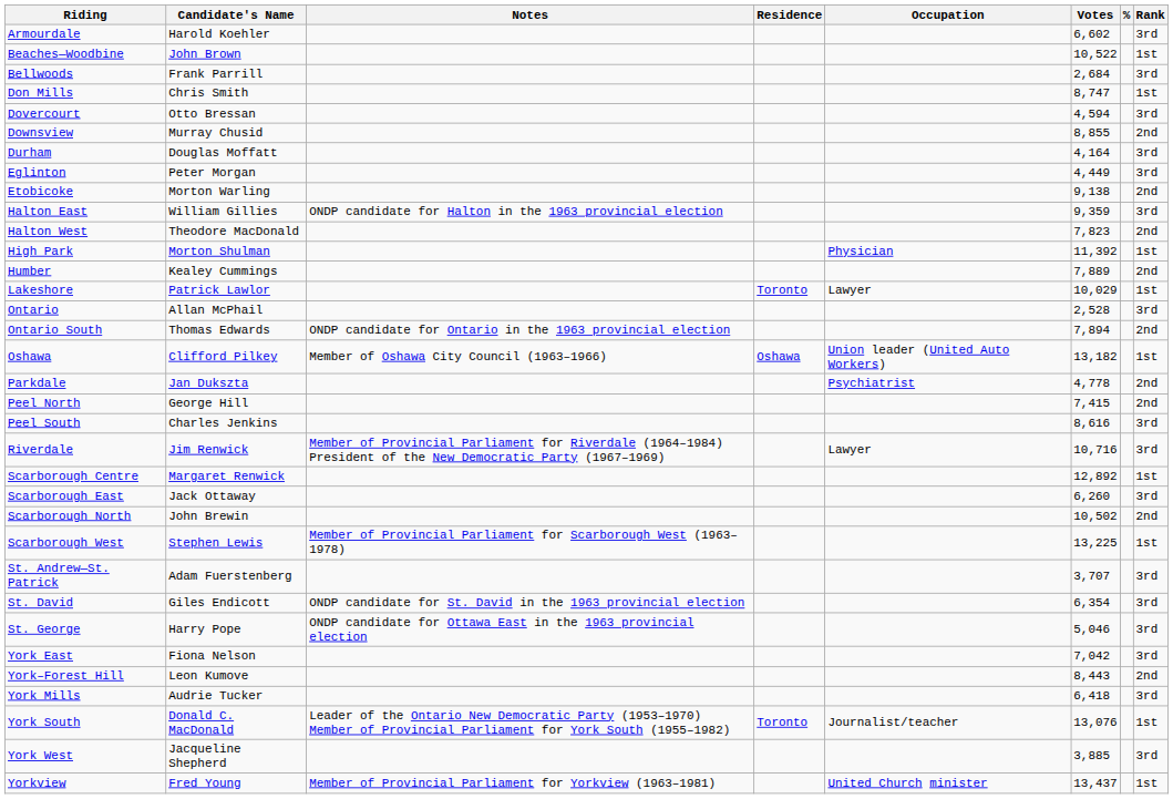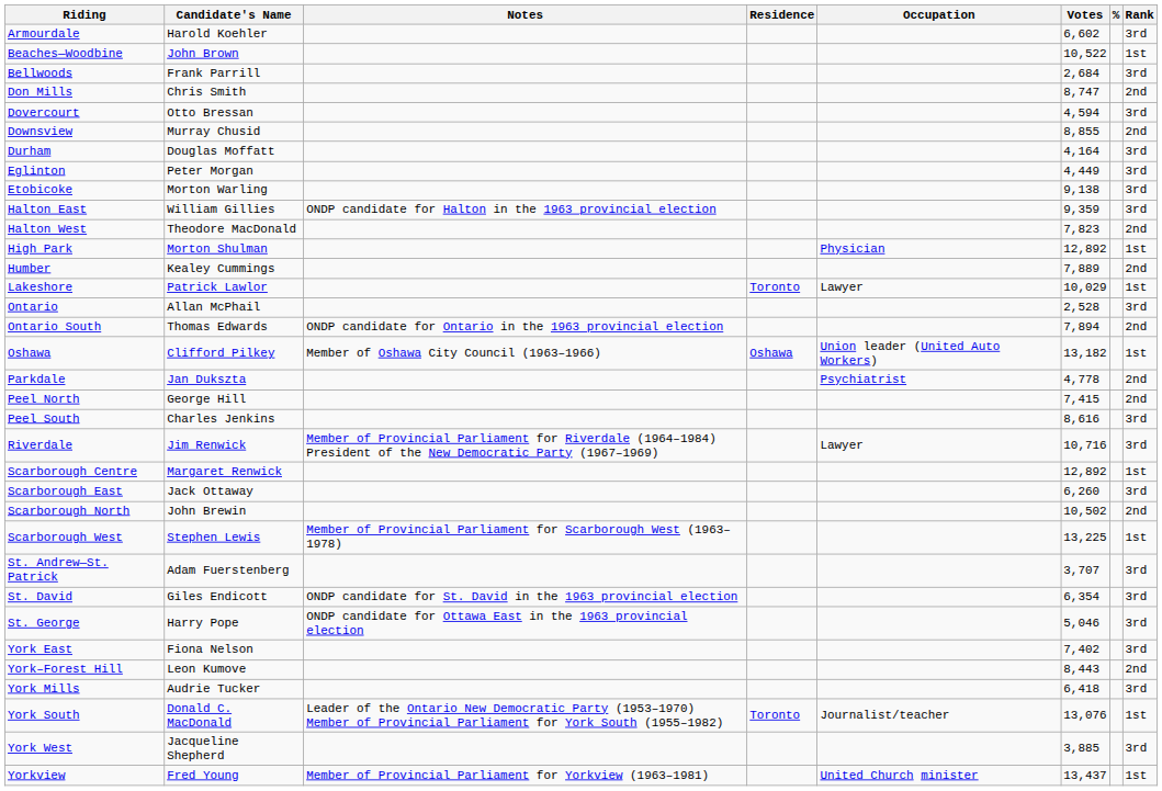Don Mills | Rank: 1st -> 2nd
Etobicoke | Rank: 2nd -> 3rd
High Park | Votes: 11,392 -> 12,892
York East | Votes: 7,042 -> 7,402
